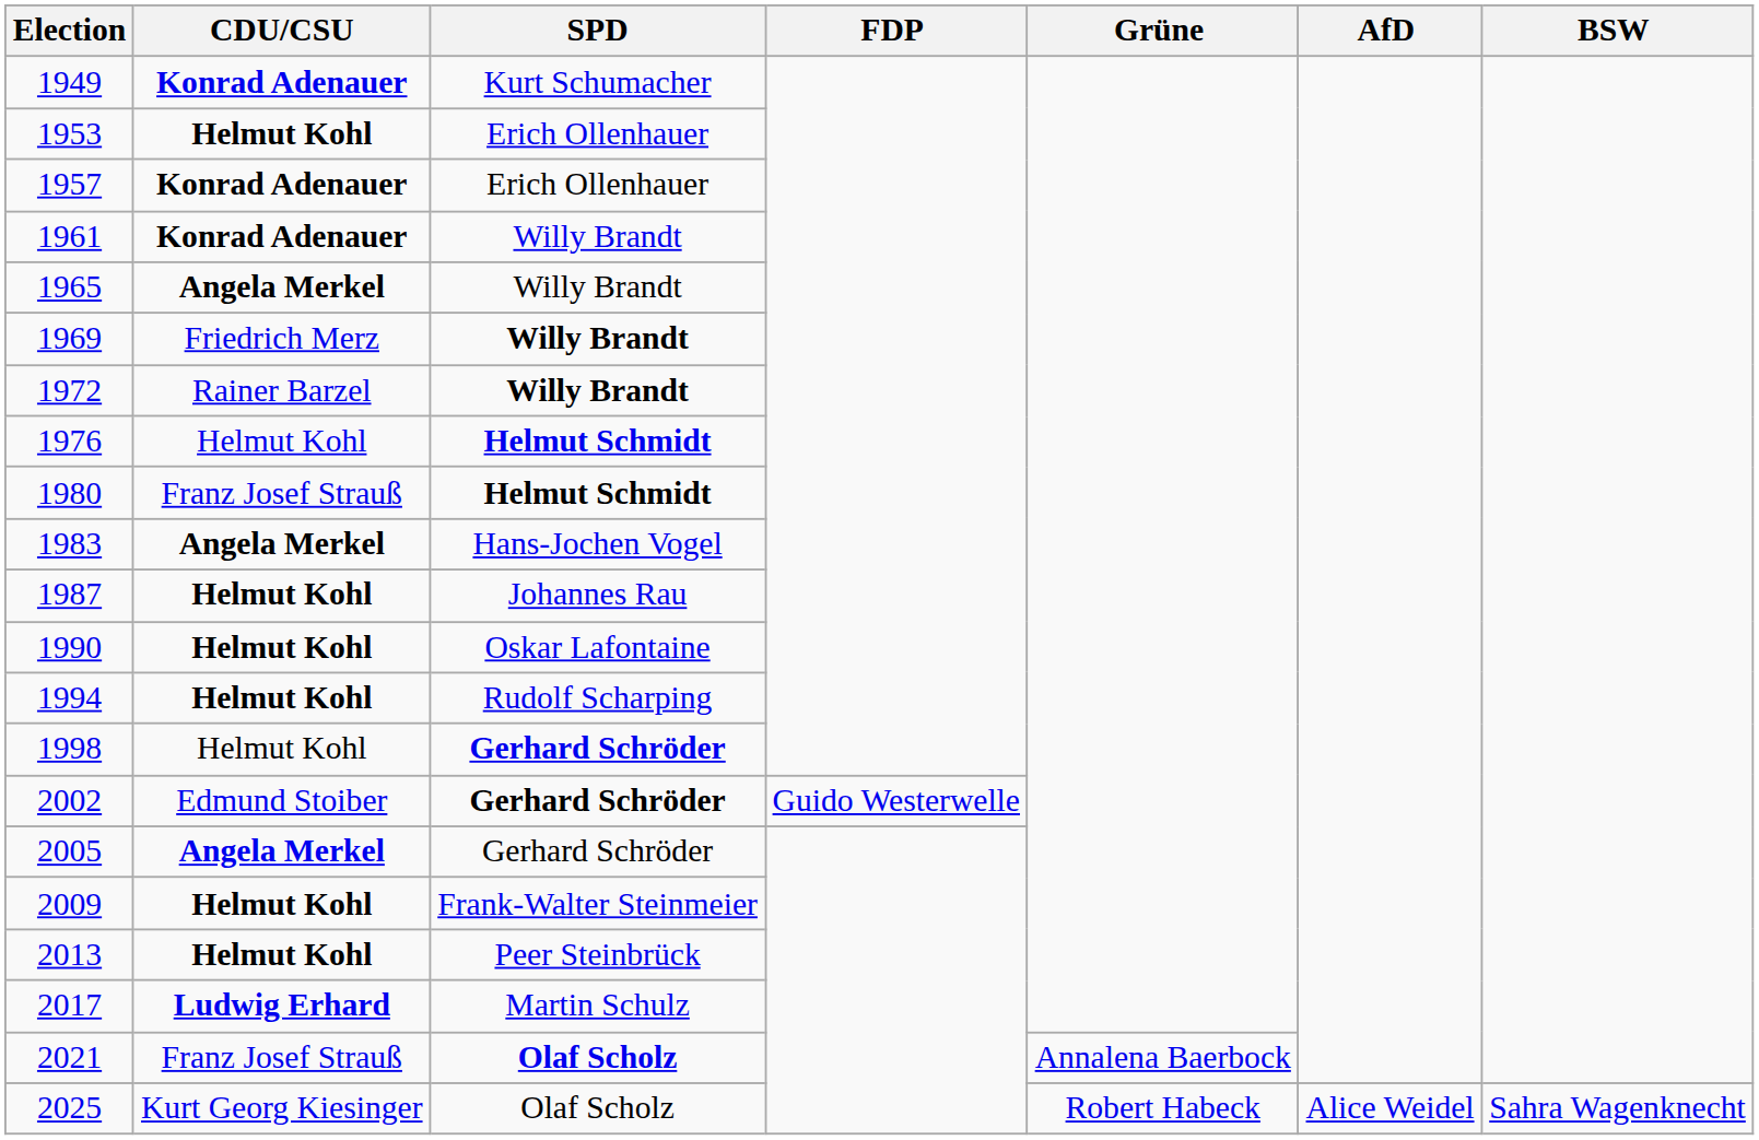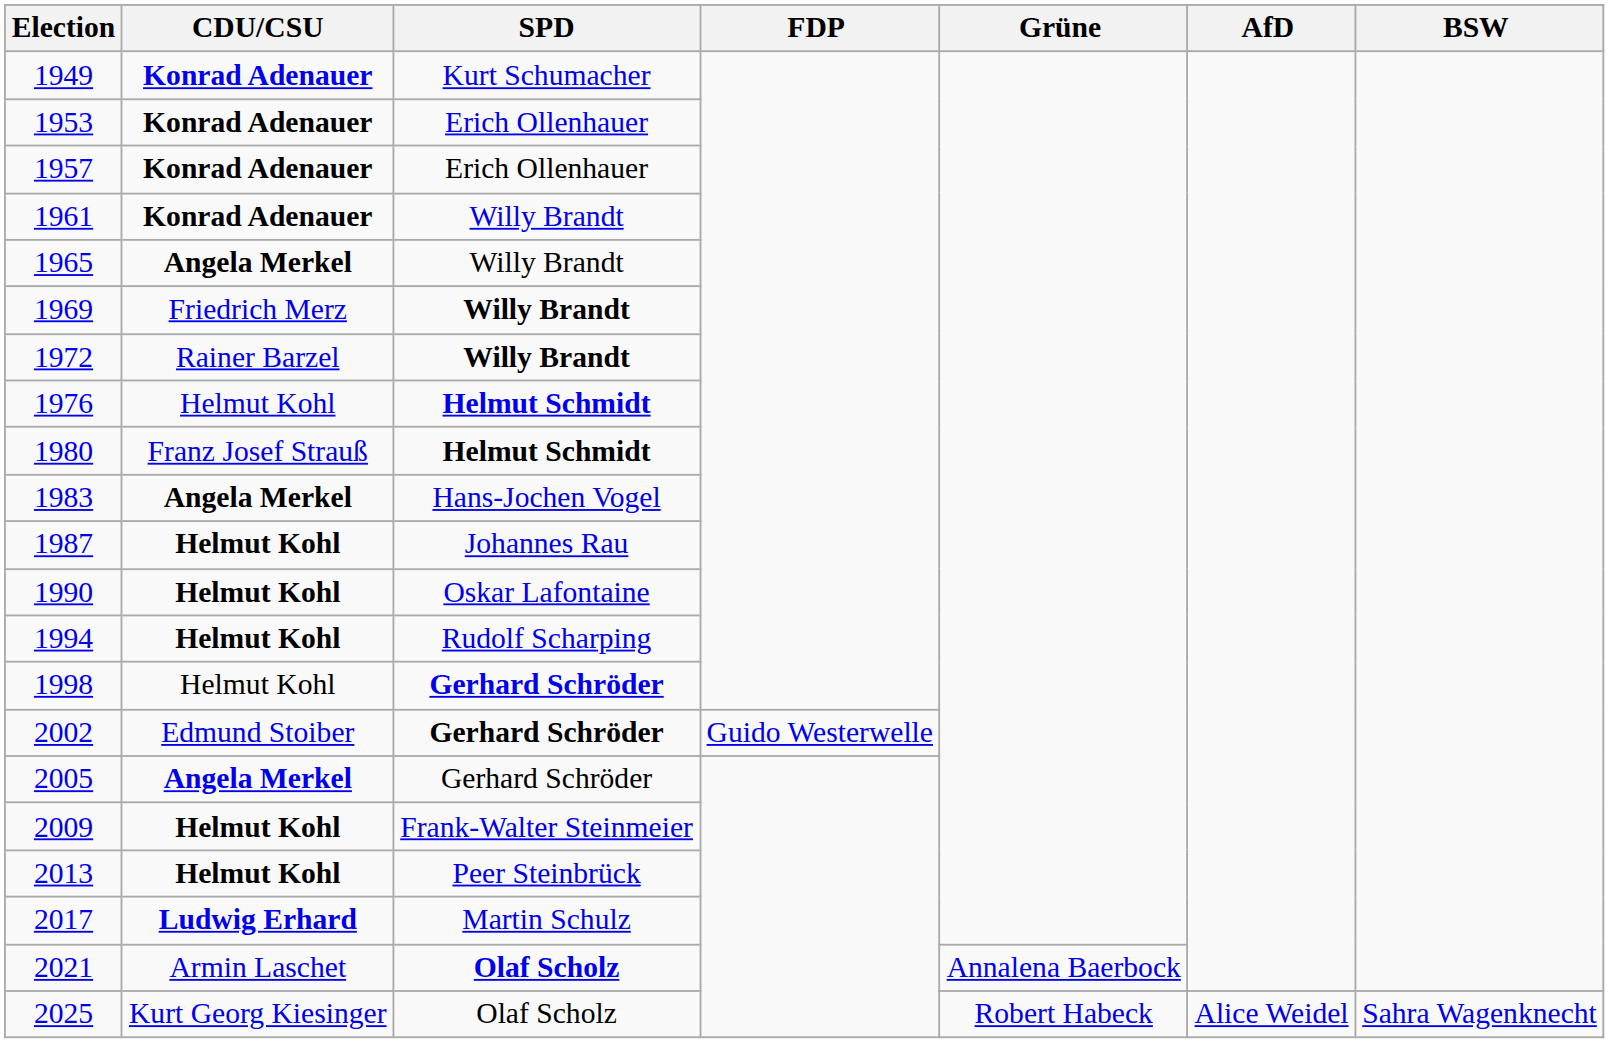1953 | CDU/CSU: Helmut Kohl -> Konrad Adenauer
2021 | CDU/CSU: Franz Josef Strauß -> Armin Laschet
